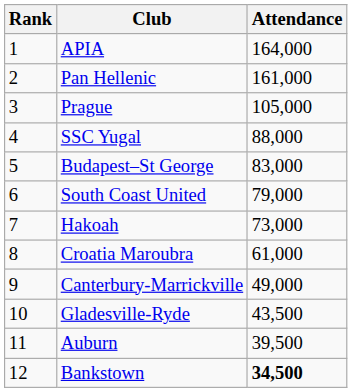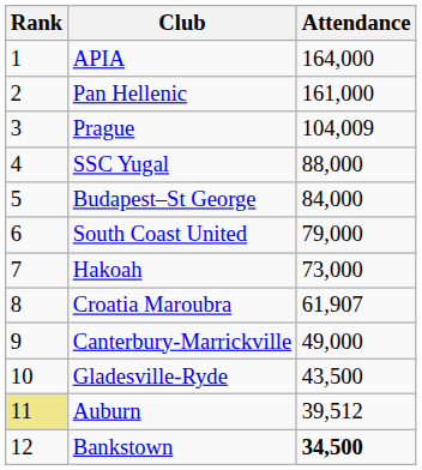Prague | Attendance: 105,000 -> 104,009
Budapest–St George | Attendance: 83,000 -> 84,000
Croatia Maroubra | Attendance: 61,000 -> 61,907
Auburn | Rank: no background -> khaki background
Auburn | Attendance: 39,500 -> 39,512
